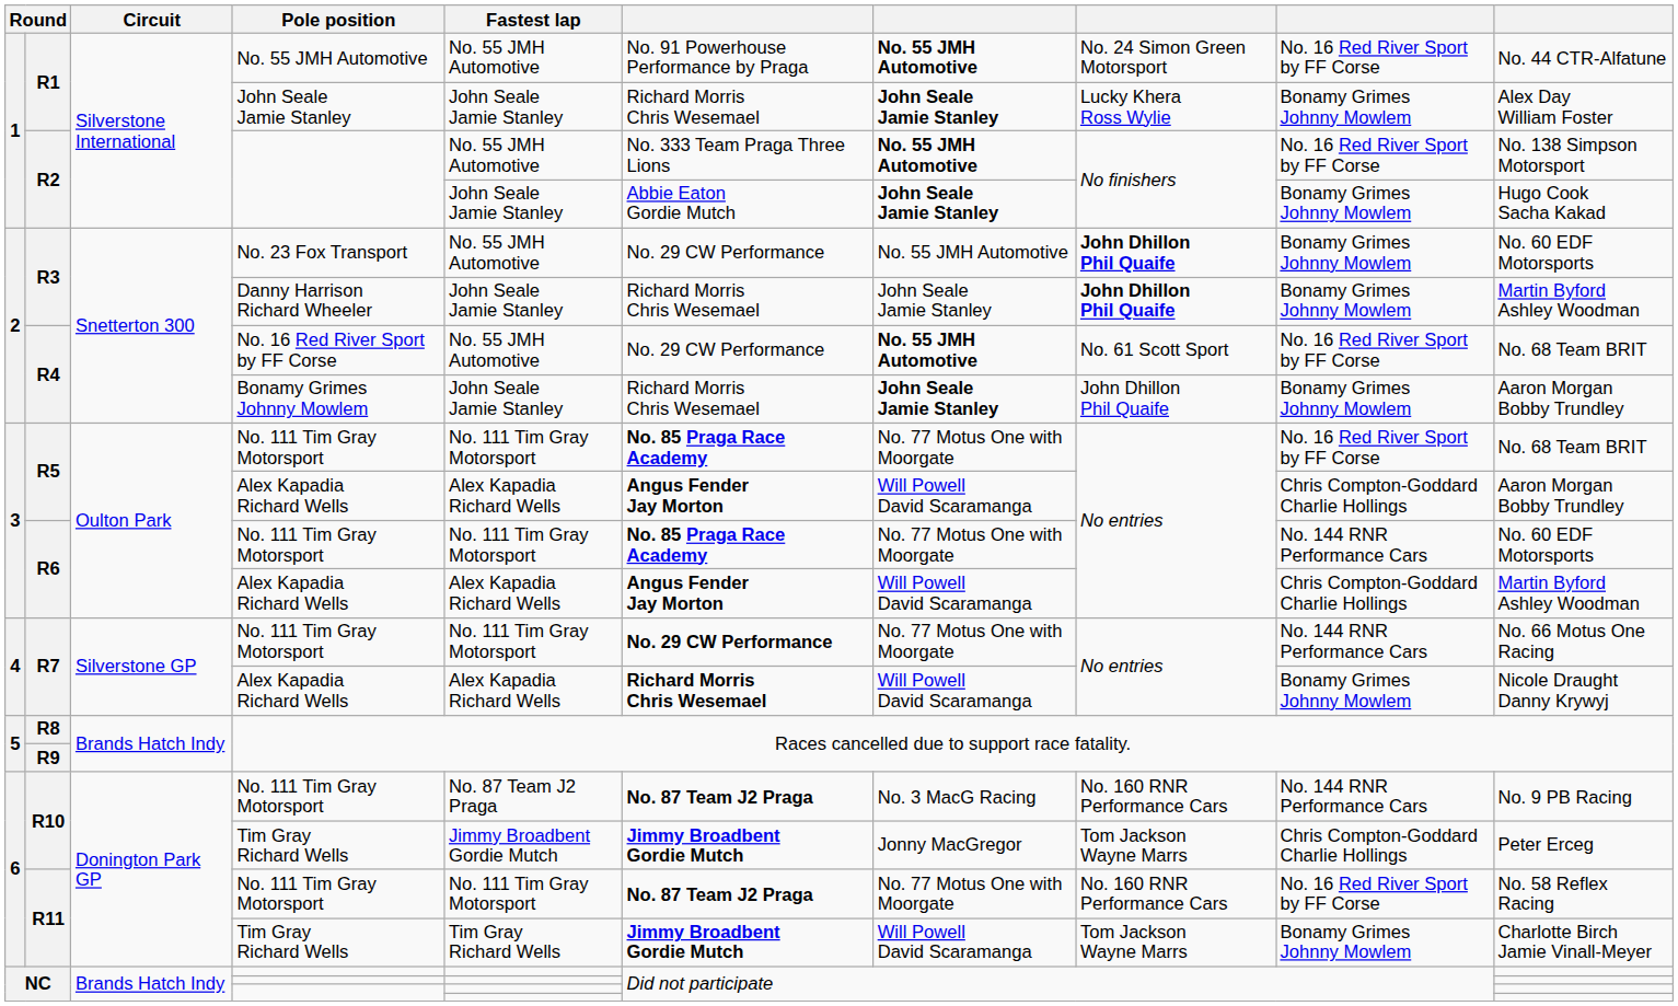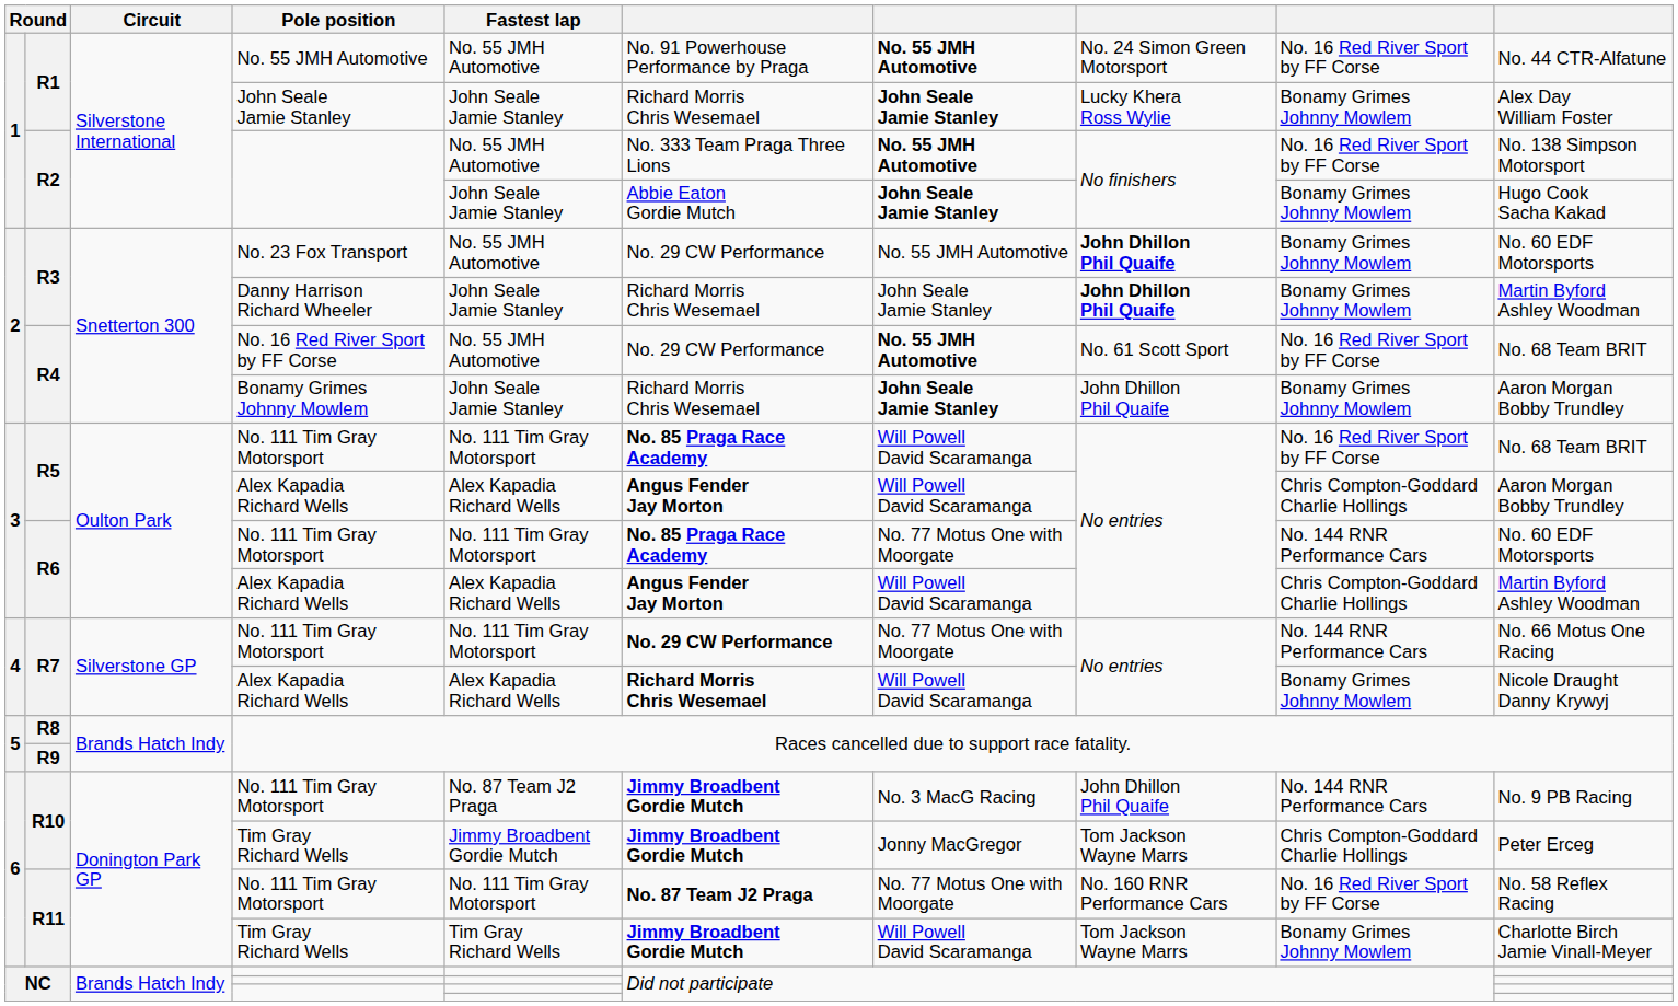R5 / No. 111 Tim Gray Motorsport | column 7: No. 77 Motus One with Moorgate -> Will Powell David Scaramanga
R10 / No. 111 Tim Gray Motorsport | column 6: No. 87 Team J2 Praga -> Jimmy Broadbent Gordie Mutch
R10 / No. 111 Tim Gray Motorsport | column 8: No. 160 RNR Performance Cars -> John Dhillon Phil Quaife
